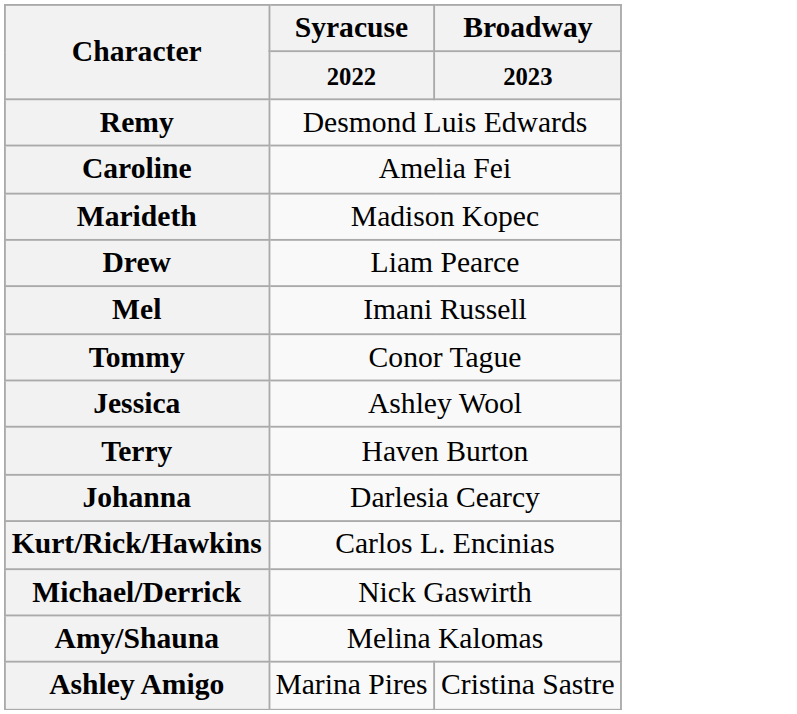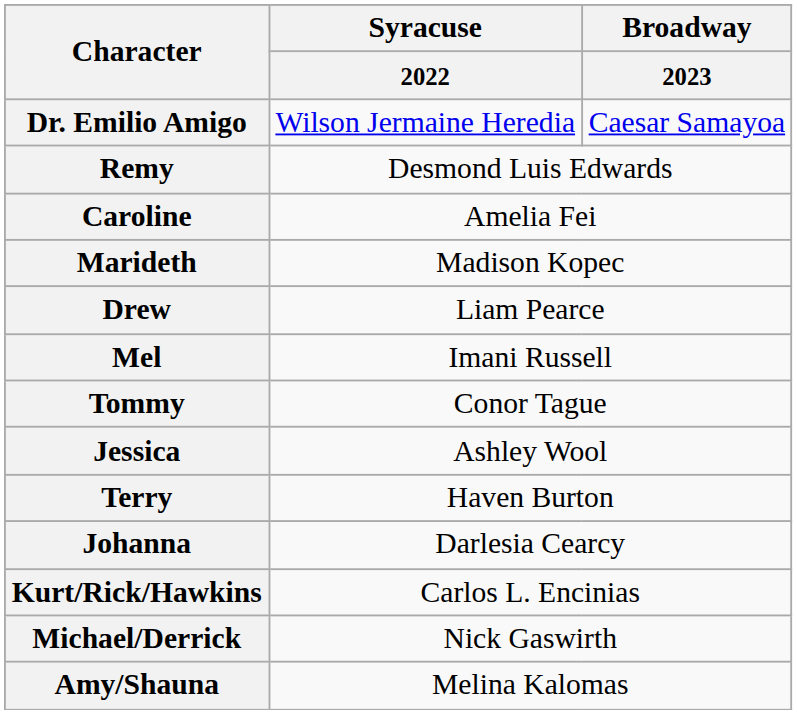+ row: Dr. Emilio Amigo | Wilson Jermaine Heredia | Caesar Samayoa
- row: Ashley Amigo | Marina Pires | Cristina Sastre
